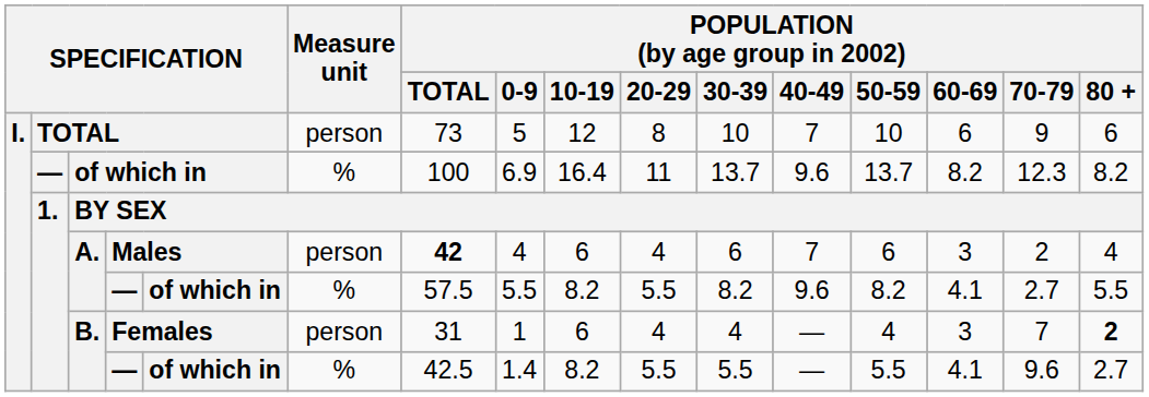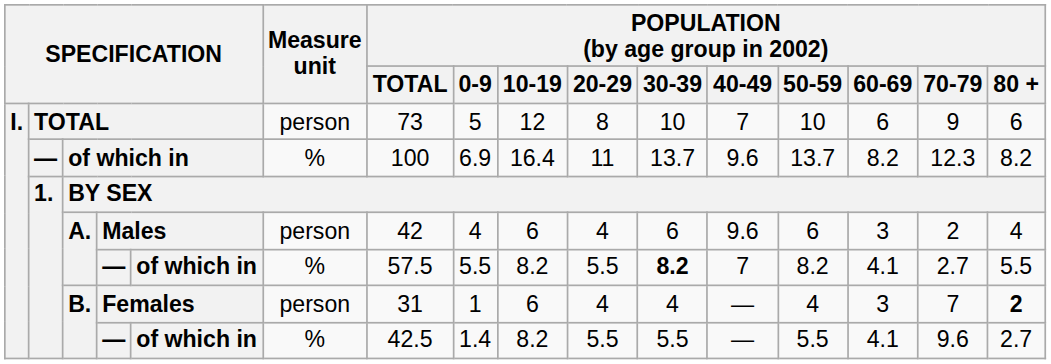Males | POPULATION (by age group in 2002) / TOTAL: bold -> normal
Males | POPULATION (by age group in 2002) / 40-49: 7 -> 9.6
A. / — | POPULATION (by age group in 2002) / 30-39: normal -> bold
A. / — | POPULATION (by age group in 2002) / 40-49: 9.6 -> 7
